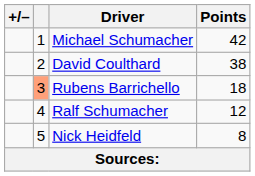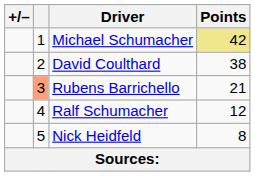Michael Schumacher | Points: no background -> khaki background
Rubens Barrichello | Points: 18 -> 21
